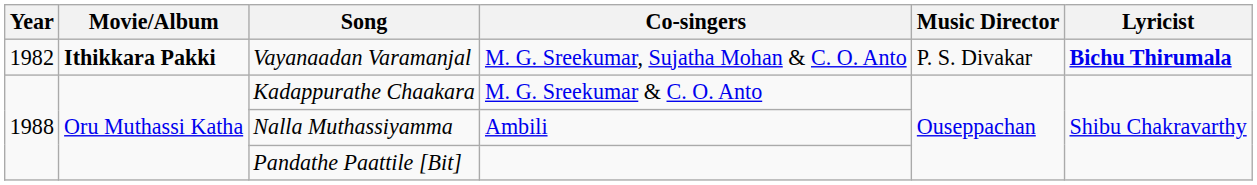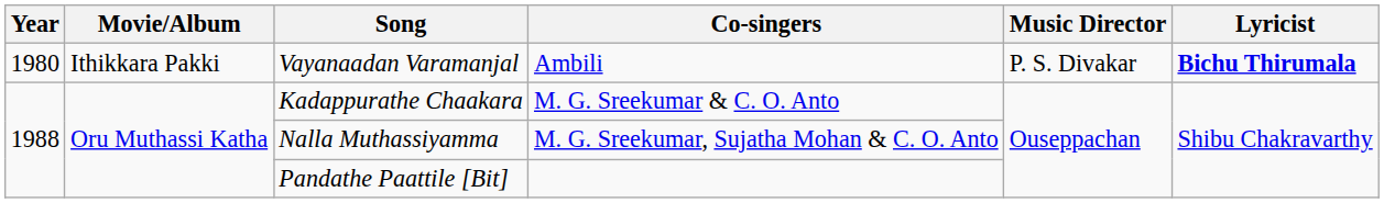Vayanaadan Varamanjal | Year: 1982 -> 1980
Vayanaadan Varamanjal | Movie/Album: bold -> normal
Vayanaadan Varamanjal | Co-singers: M. G. Sreekumar, Sujatha Mohan & C. O. Anto -> Ambili
Nalla Muthassiyamma | Co-singers: Ambili -> M. G. Sreekumar, Sujatha Mohan & C. O. Anto
